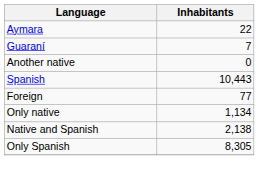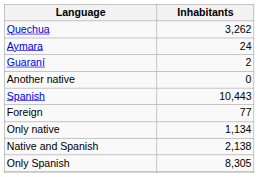+ row: Quechua | 3,262
Aymara | Inhabitants: 22 -> 24
Guaraní | Inhabitants: 7 -> 2
